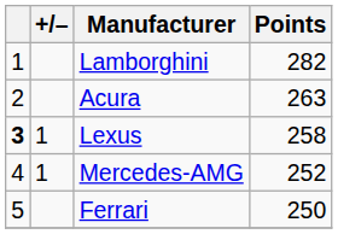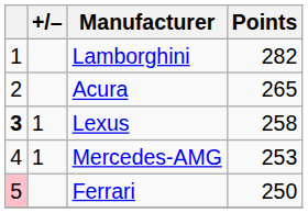Acura | Points: 263 -> 265
Mercedes-AMG | Points: 252 -> 253
Ferrari | column 1: no background -> pink background
